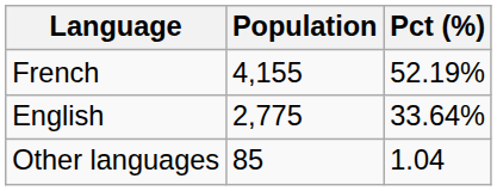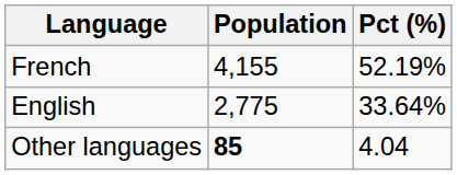Other languages | Population: normal -> bold
Other languages | Pct (%): 1.04 -> 4.04
